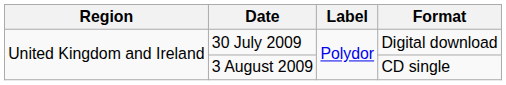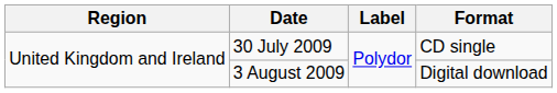30 July 2009 | Format: Digital download -> CD single
3 August 2009 | Format: CD single -> Digital download
